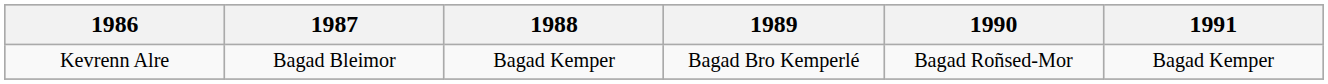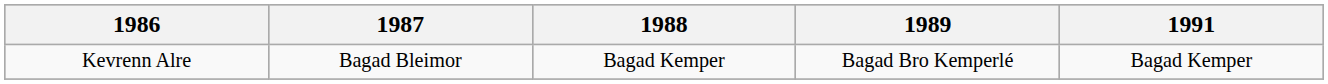- column: 1990 | Bagad Roñsed-Mor
